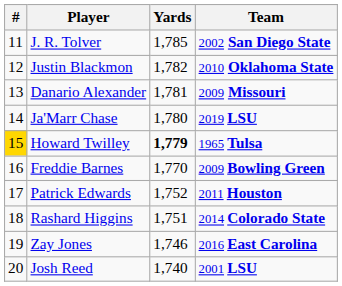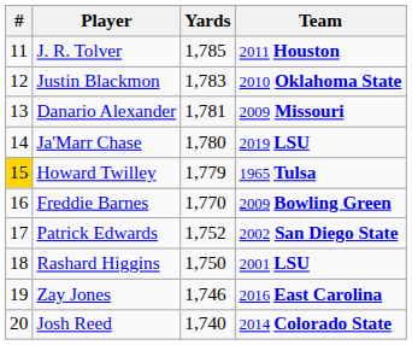J. R. Tolver | Team: 2002 San Diego State -> 2011 Houston
Justin Blackmon | Yards: 1,782 -> 1,783
Howard Twilley | Yards: bold -> normal
Patrick Edwards | Team: 2011 Houston -> 2002 San Diego State
Rashard Higgins | Yards: 1,751 -> 1,750
Rashard Higgins | Team: 2014 Colorado State -> 2001 LSU
Josh Reed | Team: 2001 LSU -> 2014 Colorado State
